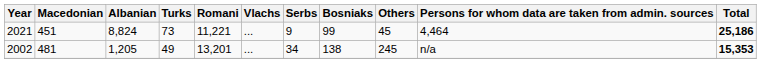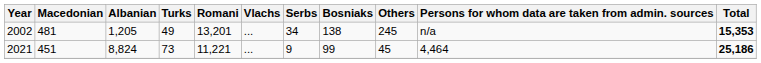rows swapped: 2002 <-> 2021
